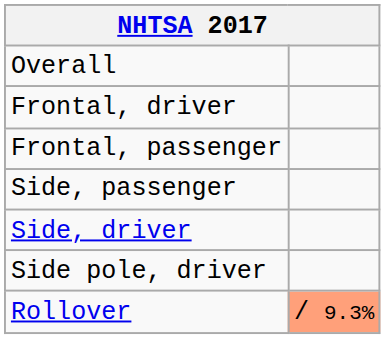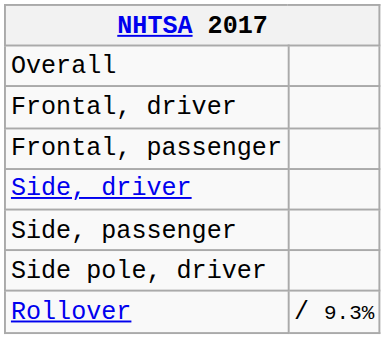rows swapped: Side, driver <-> Side, passenger
Rollover | column 2: lightsalmon background -> no background
